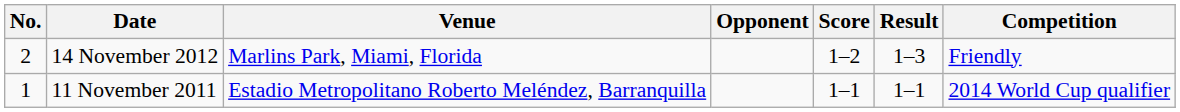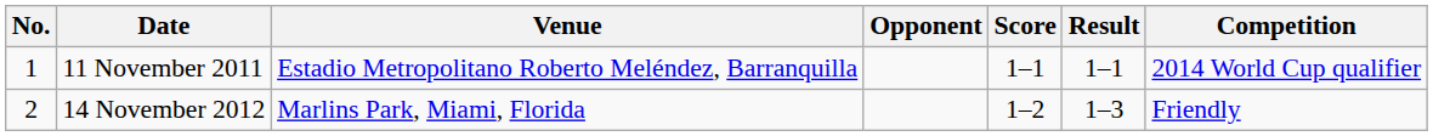rows swapped: 11 November 2011 <-> 14 November 2012
